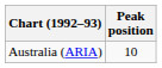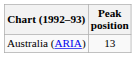Australia (ARIA) | Peak position: 10 -> 13
